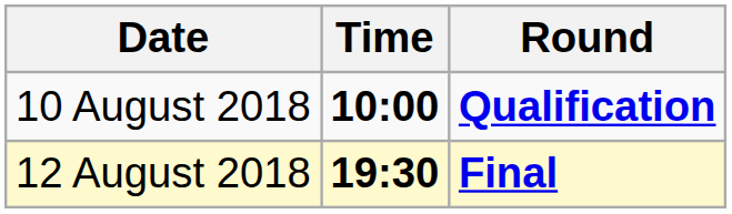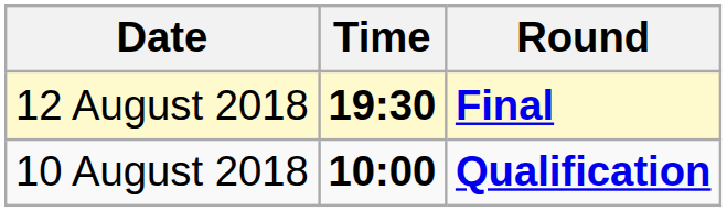rows swapped: 10 August 2018 <-> 12 August 2018
